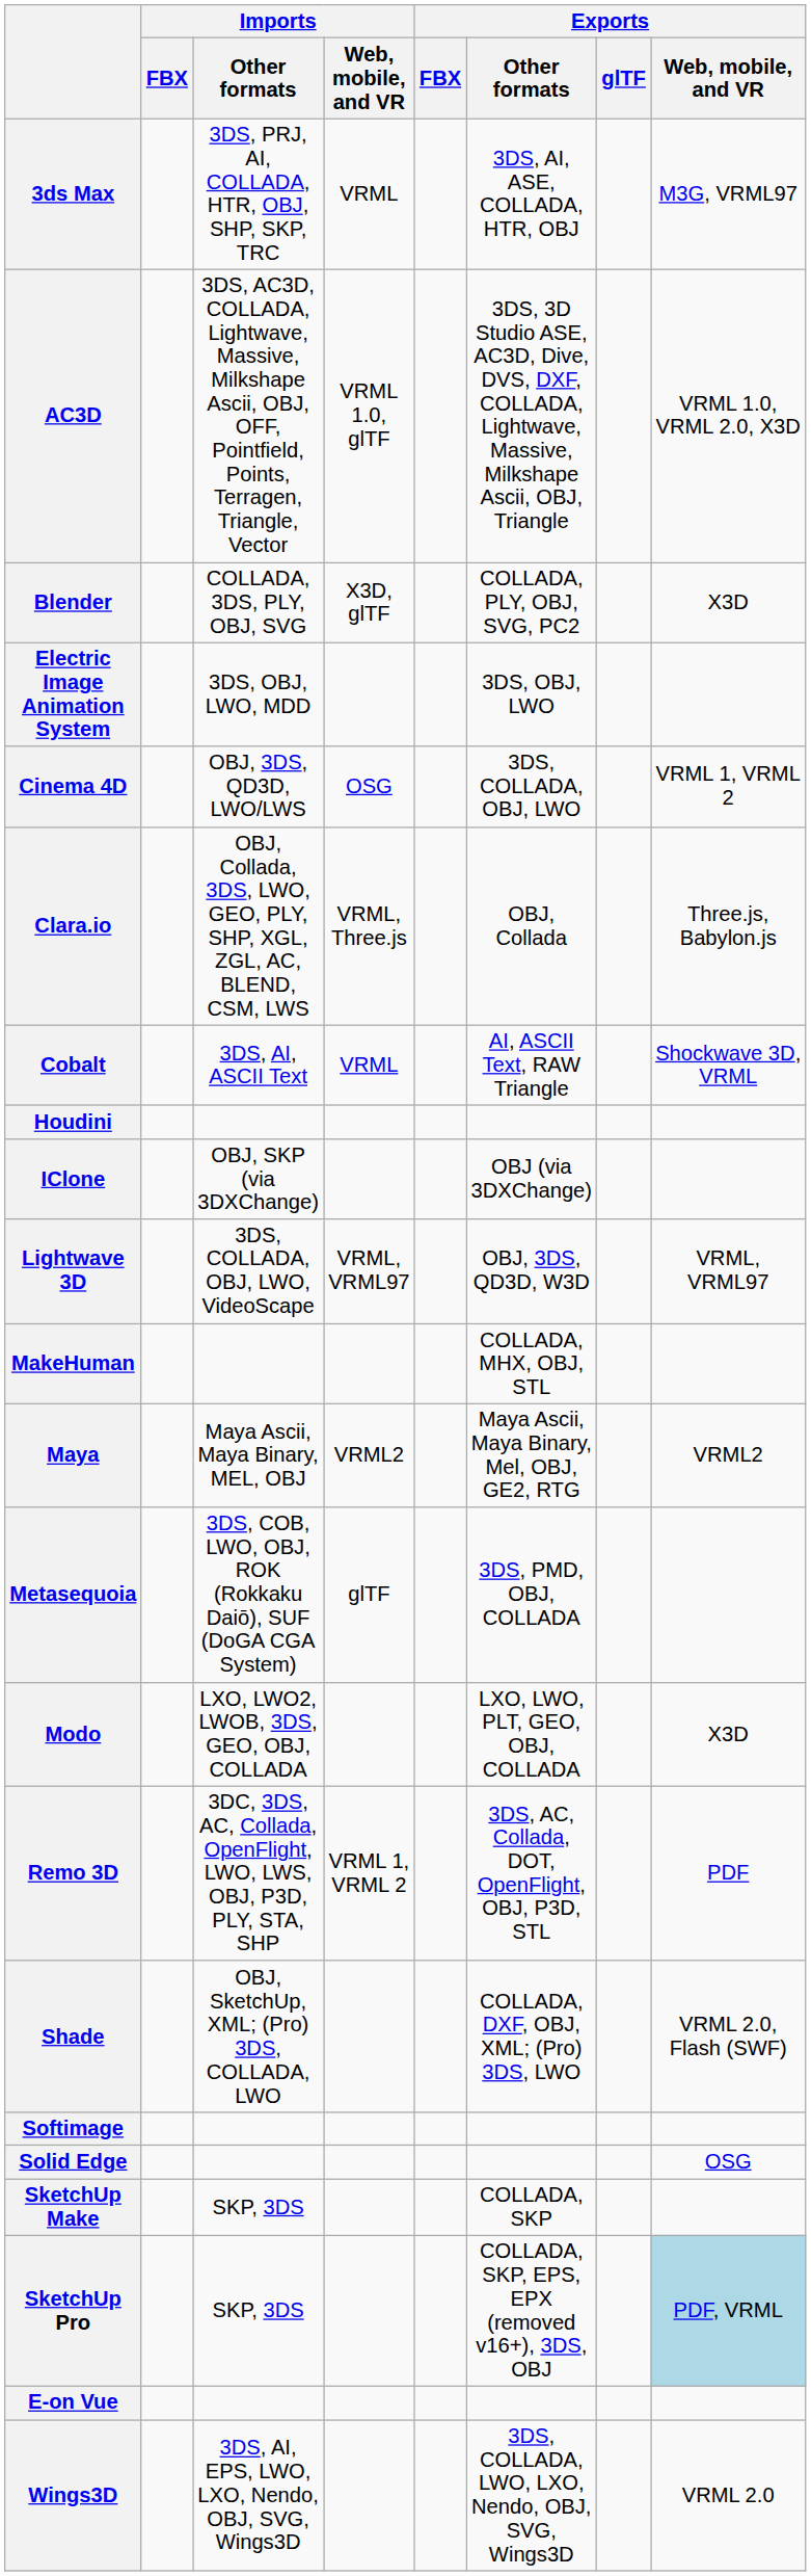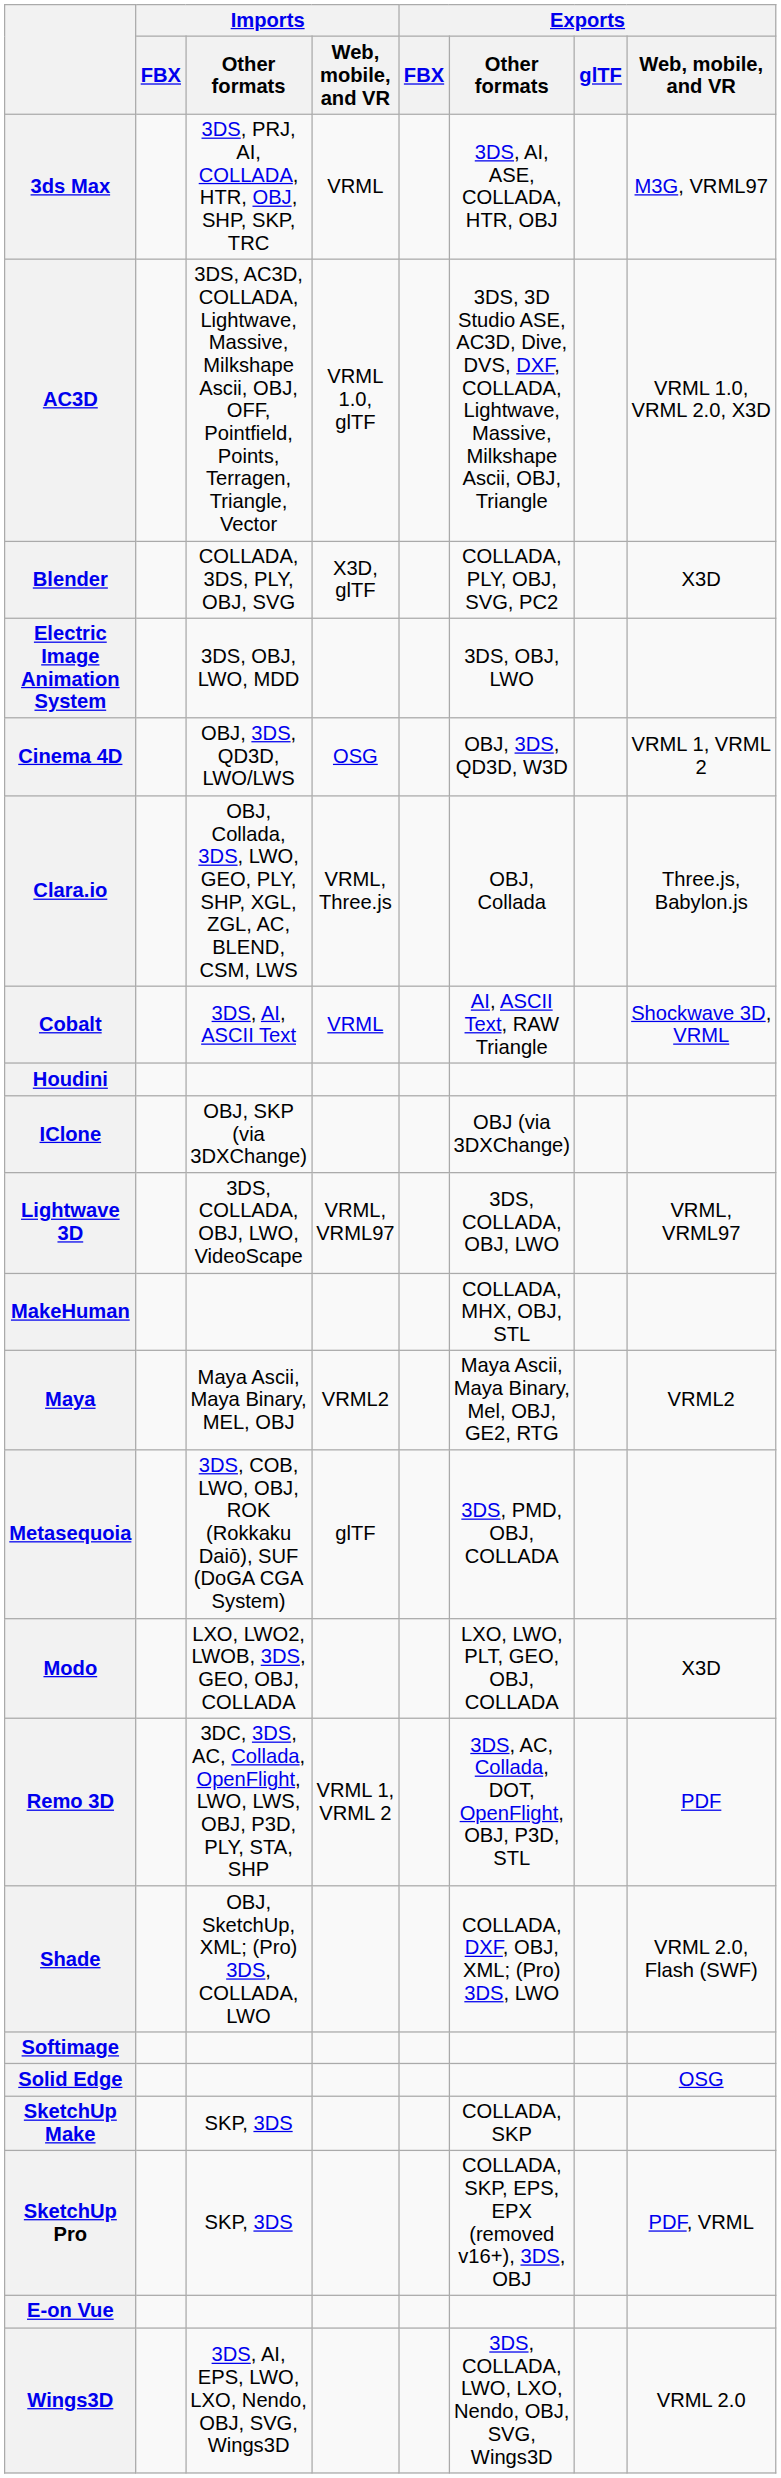Cinema 4D | Exports / Other formats: 3DS, COLLADA, OBJ, LWO -> OBJ, 3DS, QD3D, W3D
Lightwave 3D | Exports / Other formats: OBJ, 3DS, QD3D, W3D -> 3DS, COLLADA, OBJ, LWO
SketchUp Pro | Exports / Web, mobile, and VR: lightblue background -> no background
